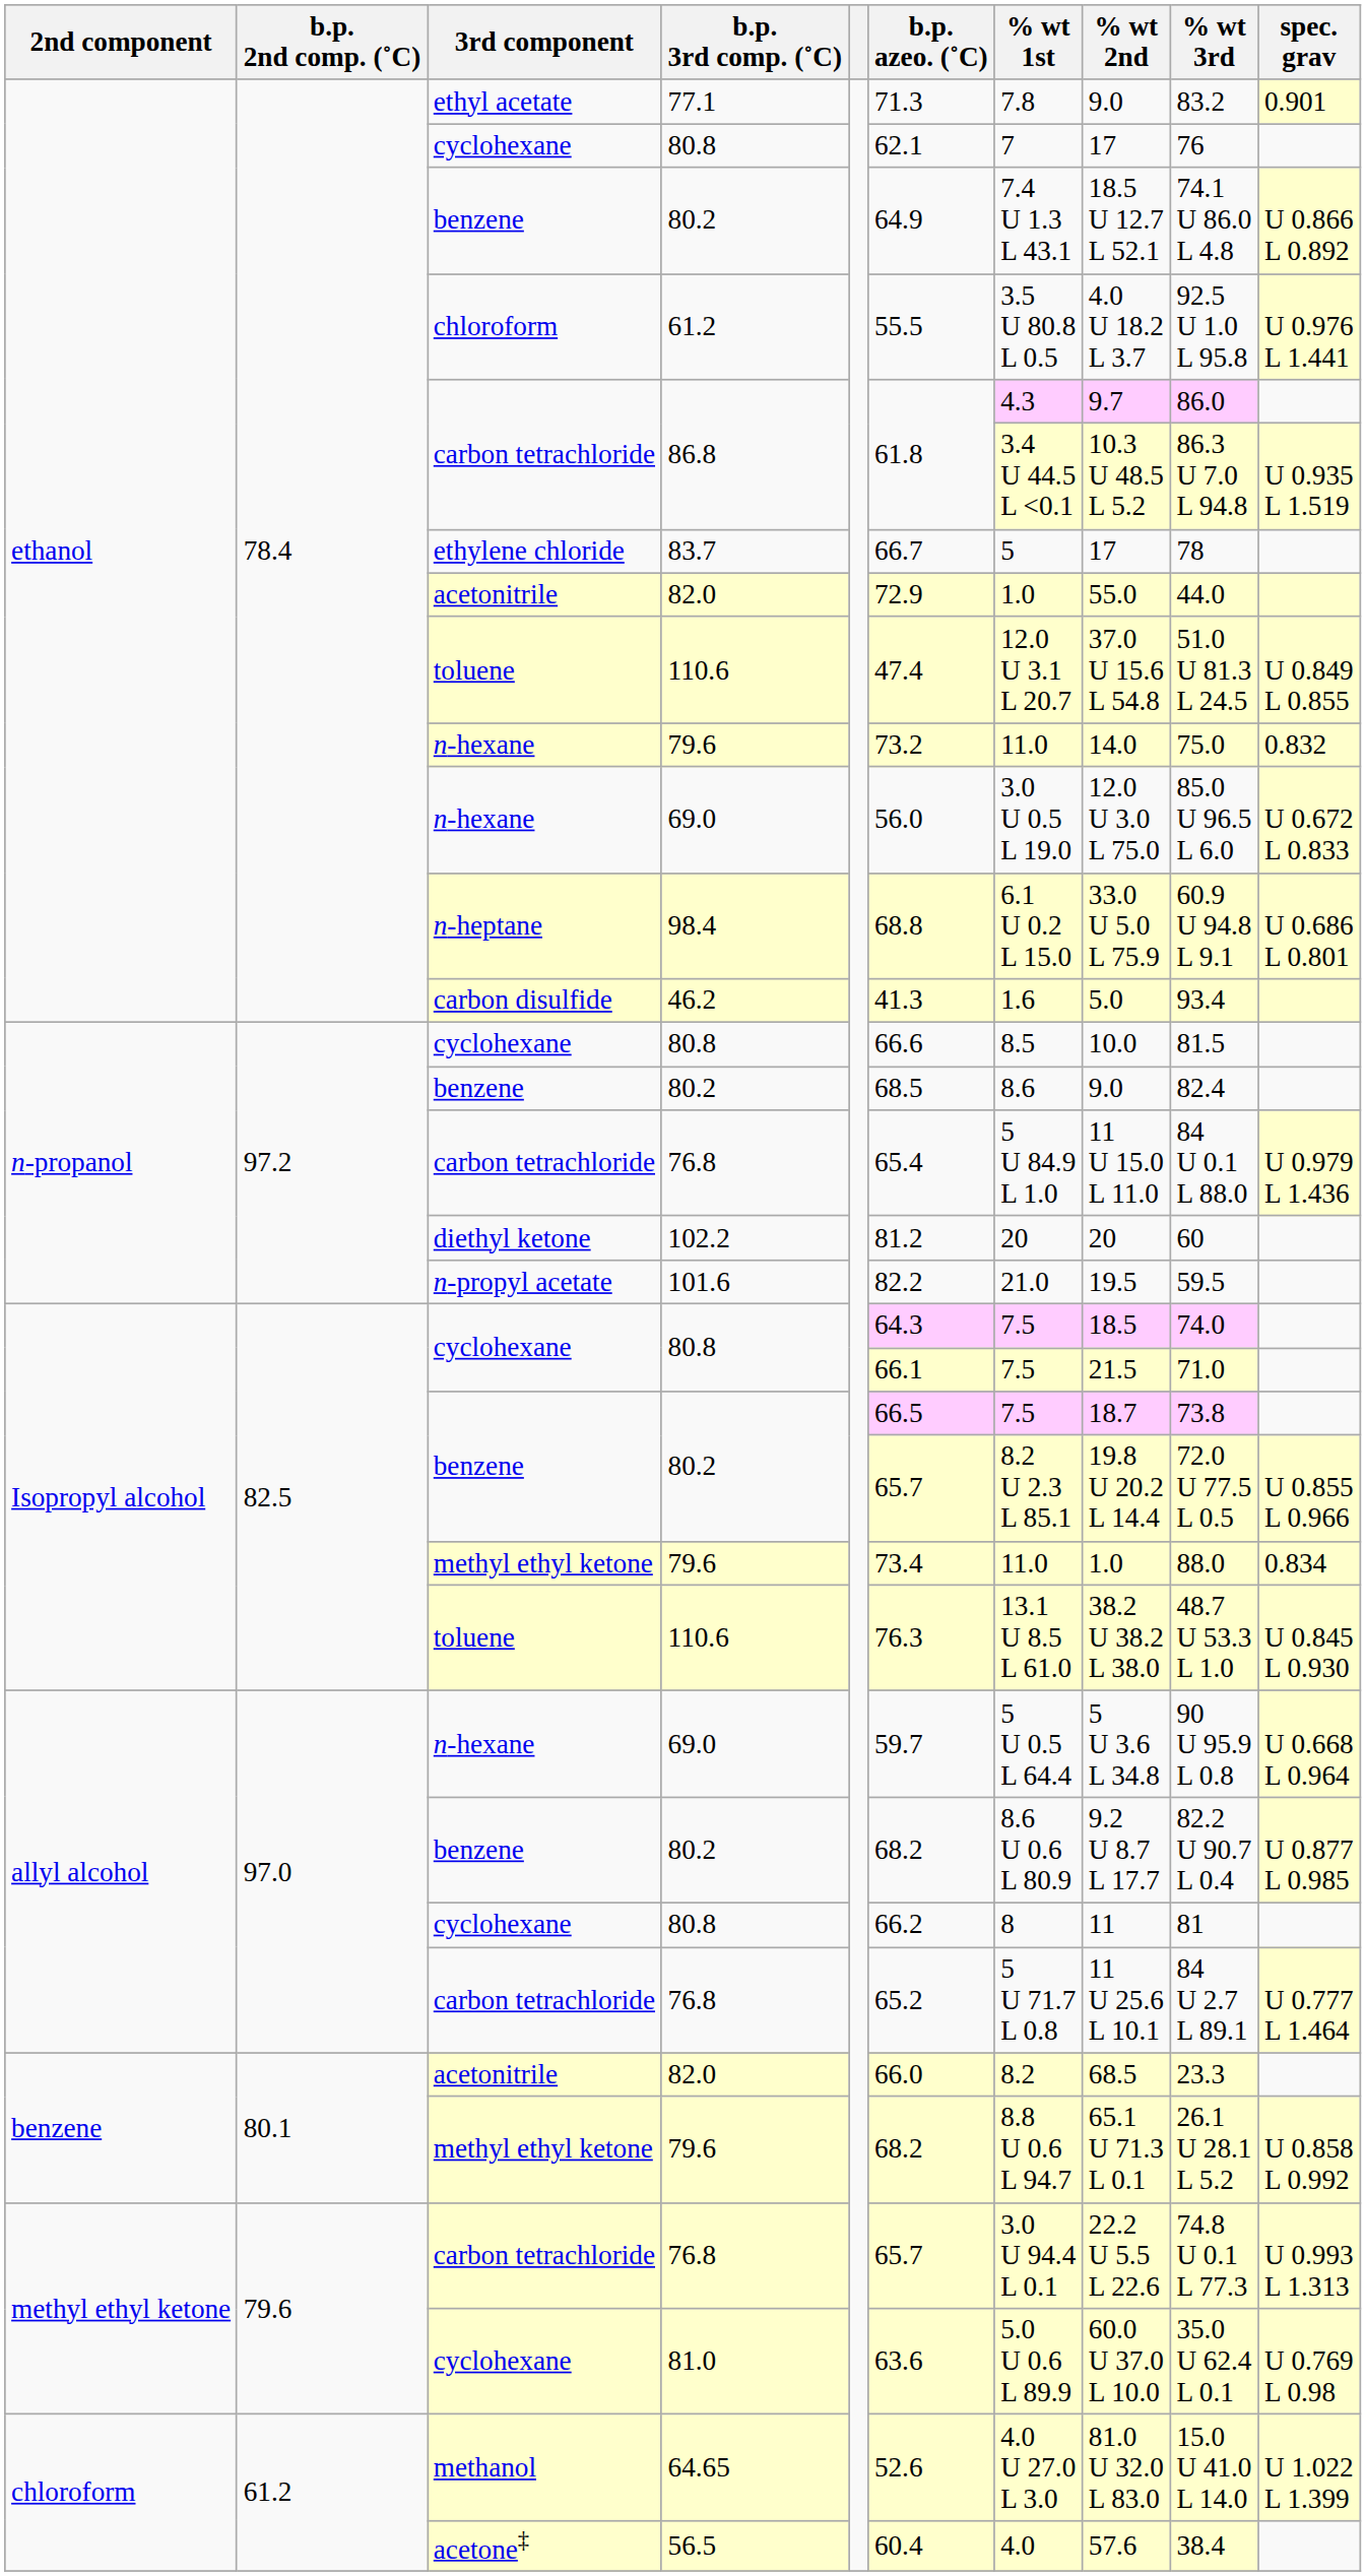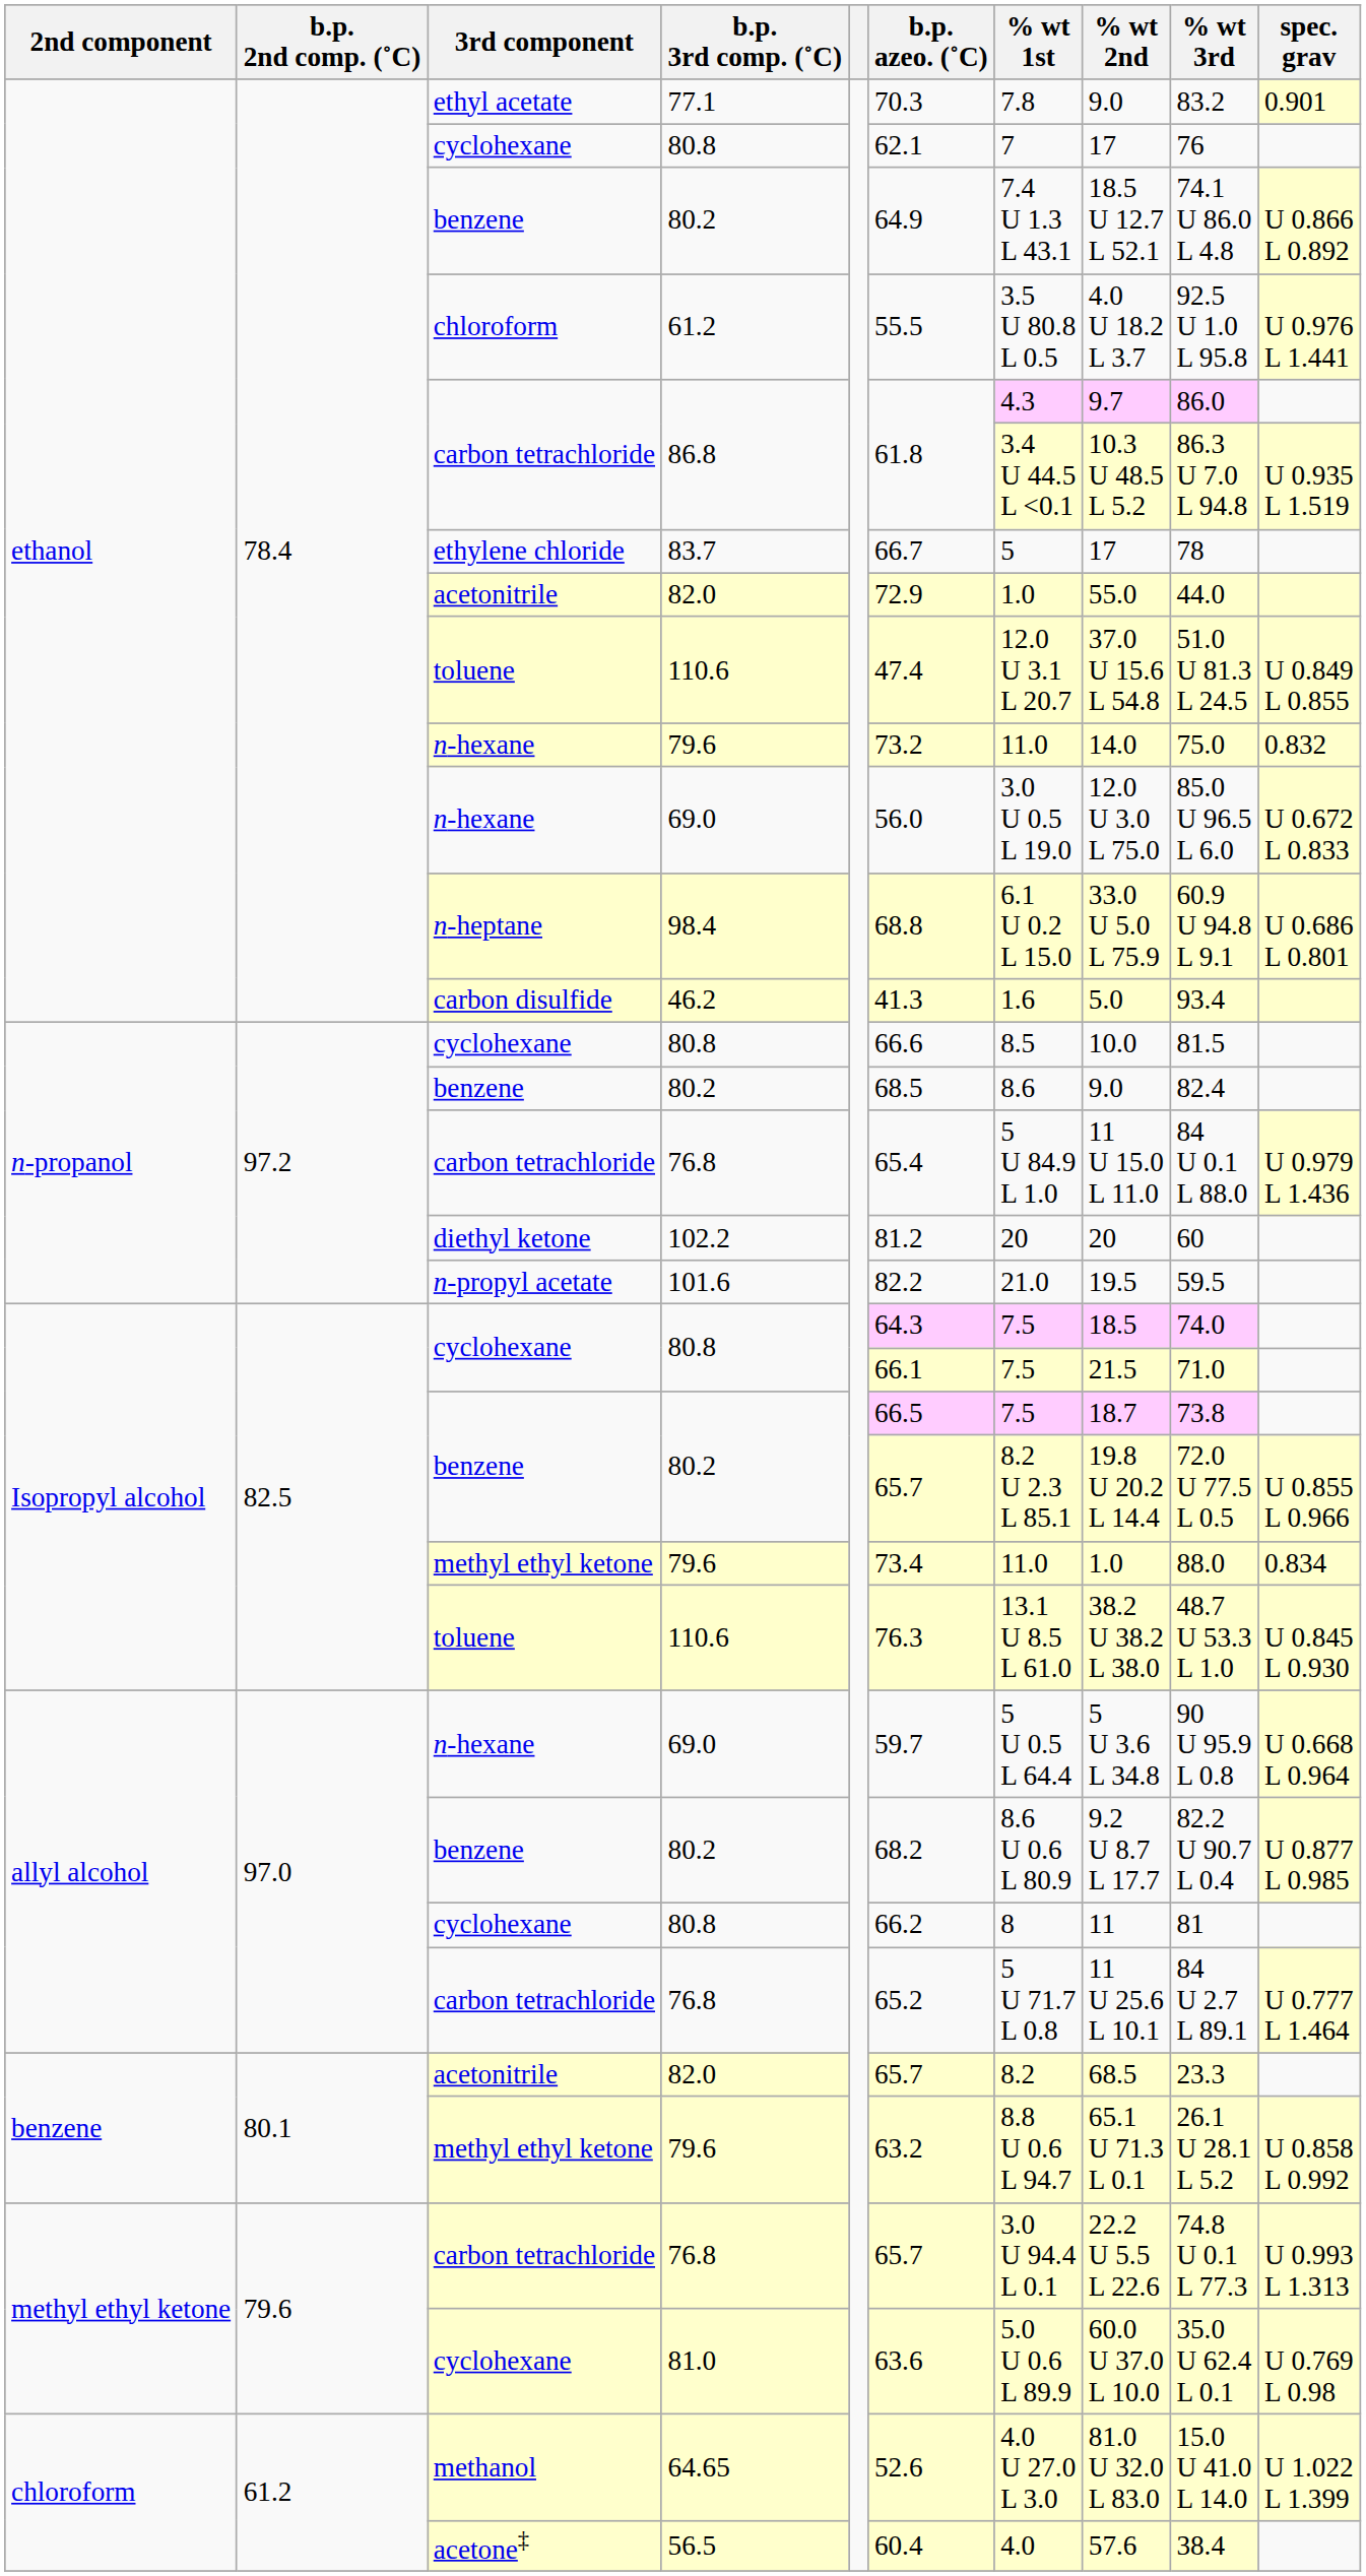77.1 | b.p. azeo. (˚C): 71.3 -> 70.3
benzene / 82.0 | b.p. azeo. (˚C): 66.0 -> 65.7
benzene / 79.6 | b.p. azeo. (˚C): 68.2 -> 63.2
